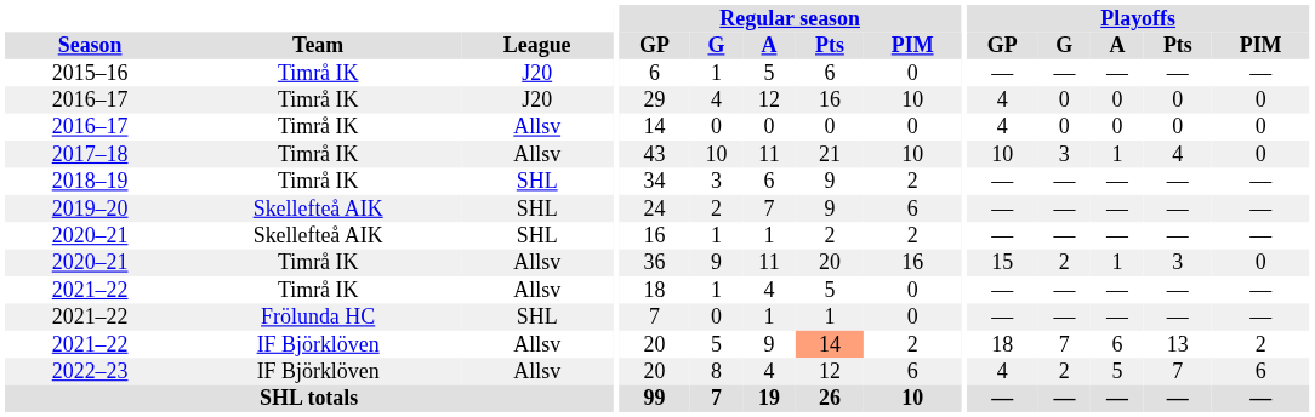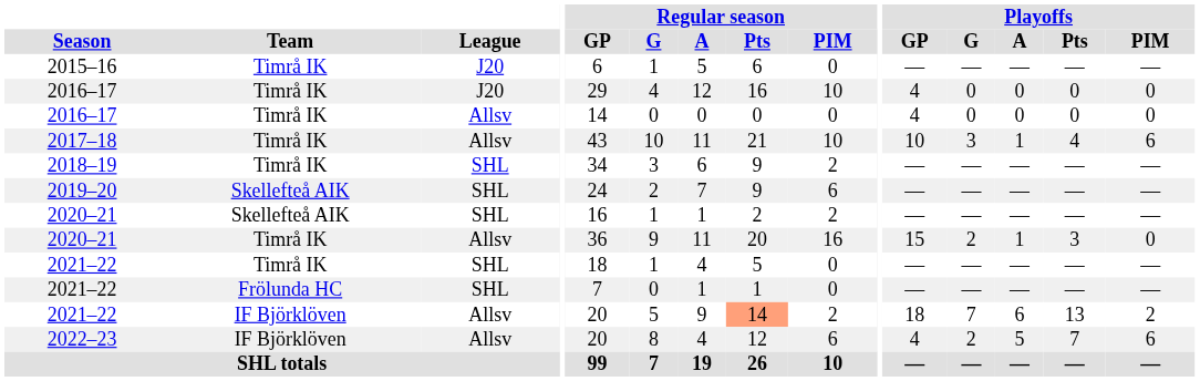2017–18 | Playoffs / PIM: 0 -> 6
2021–22 / Timrå IK | League: Allsv -> SHL
